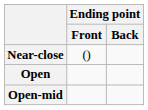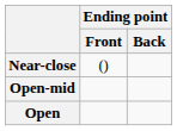rows swapped: Open-mid <-> Open
